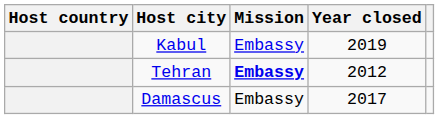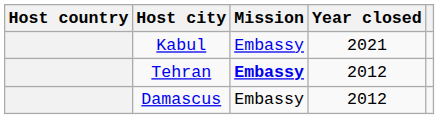Kabul | Year closed: 2019 -> 2021
Damascus | Year closed: 2017 -> 2012
